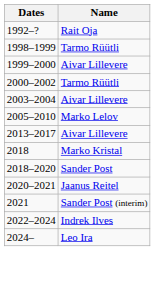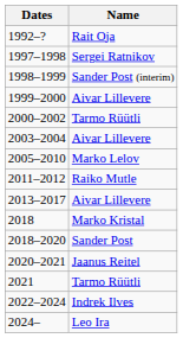+ row: 1997–1998 | Sergei Ratnikov
1998–1999 | Name: Tarmo Rüütli -> Sander Post (interim)
+ row: 2011–2012 | Raiko Mutle
2021 | Name: Sander Post (interim) -> Tarmo Rüütli
